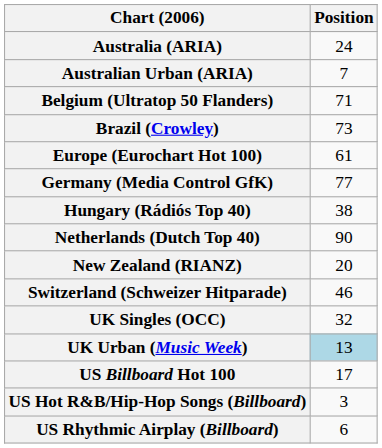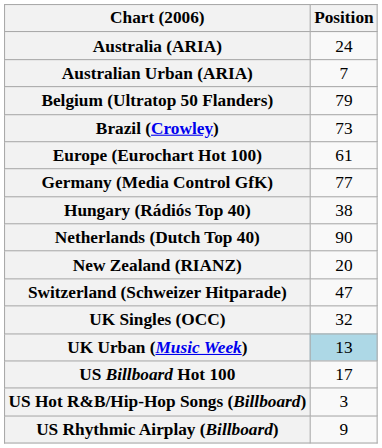Belgium (Ultratop 50 Flanders) | Position: 71 -> 79
Switzerland (Schweizer Hitparade) | Position: 46 -> 47
US Rhythmic Airplay (Billboard) | Position: 6 -> 9
